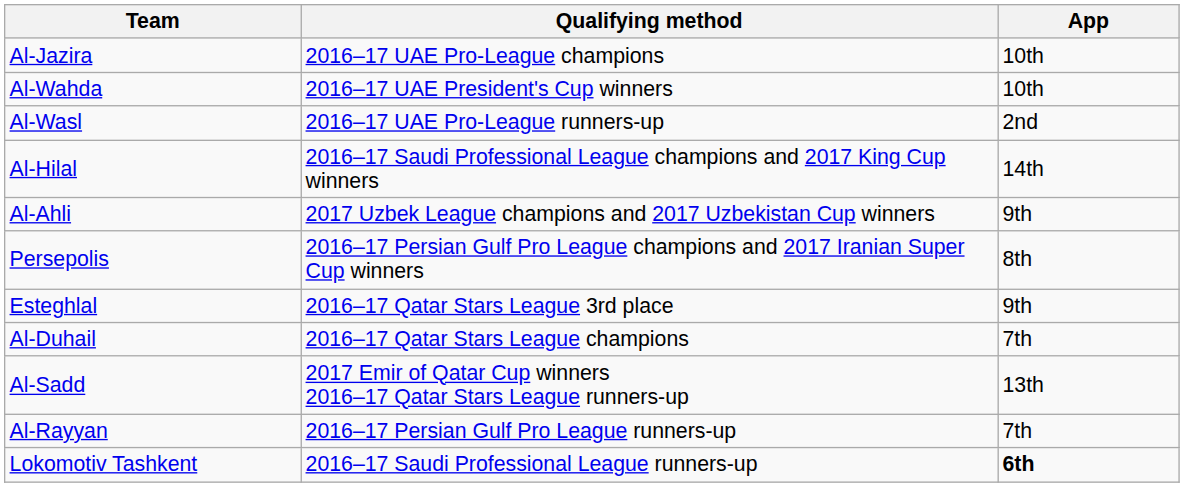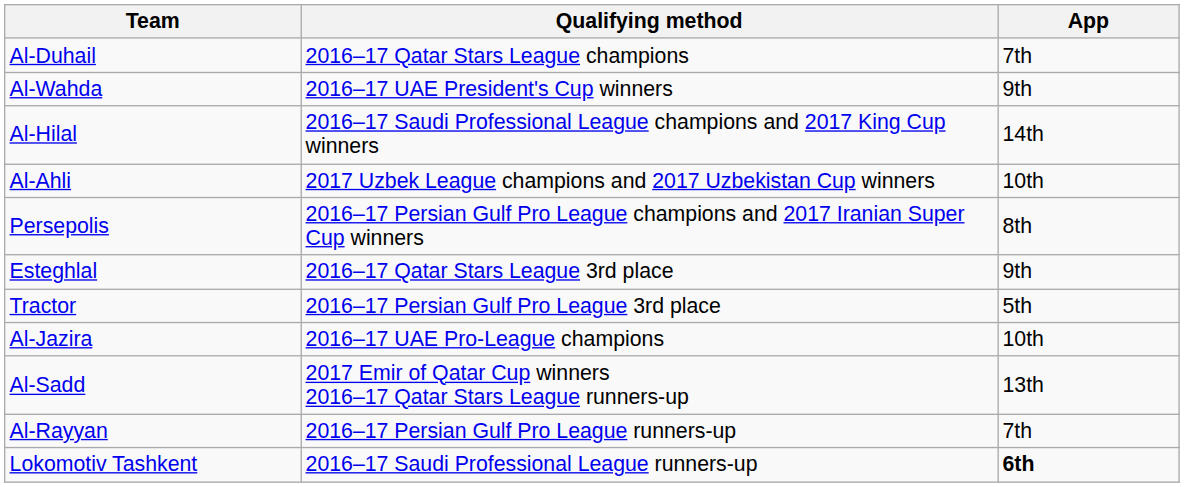rows swapped: Al-Jazira <-> Al-Duhail
Al-Wahda | App: 10th -> 9th
- row: Al-Wasl | 2016–17 UAE Pro-League runners-up | 2nd
Al-Ahli | App: 9th -> 10th
+ row: Tractor | 2016–17 Persian Gulf Pro League 3rd place | 5th
